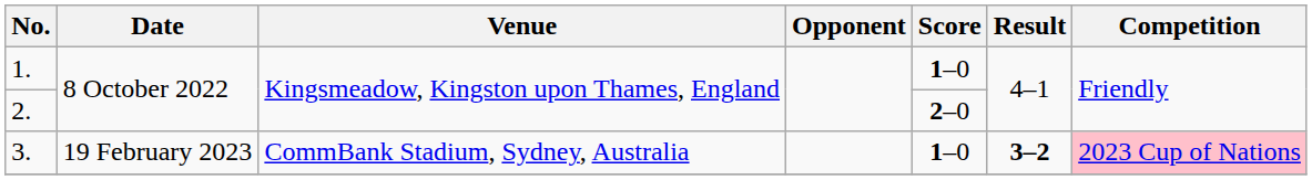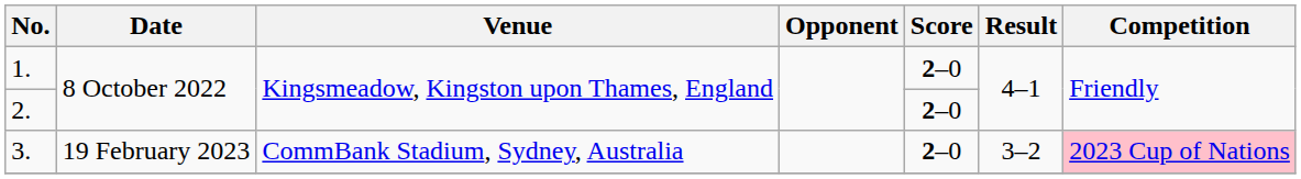1. | Score: 1–0 -> 2–0
3. | Score: 1–0 -> 2–0
3. | Result: bold -> normal
